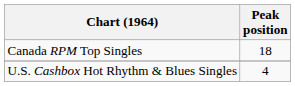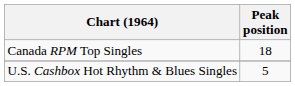U.S. Cashbox Hot Rhythm & Blues Singles | Peak position: 4 -> 5
